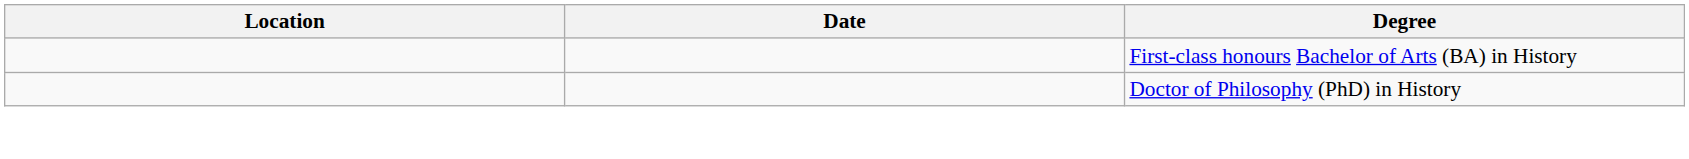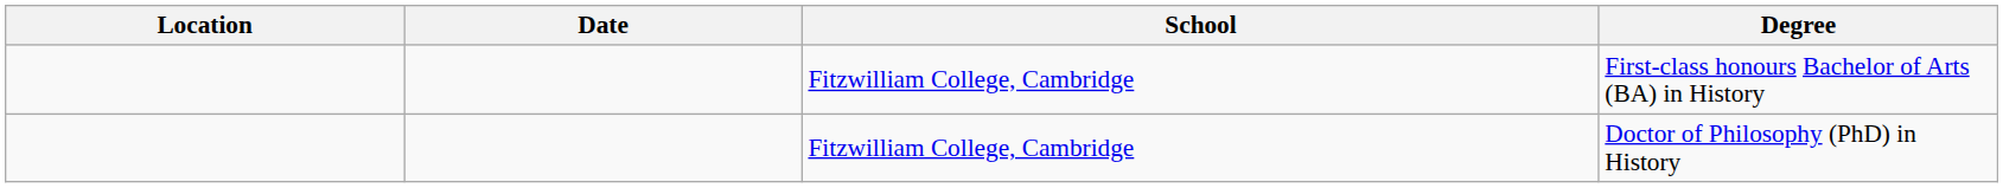+ column: School | Fitzwilliam College, Cambridge | Fitzwilliam College, Cambridge
